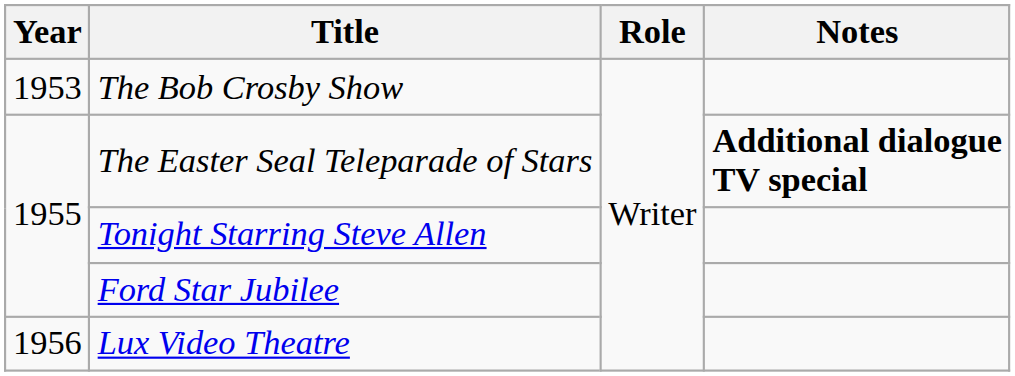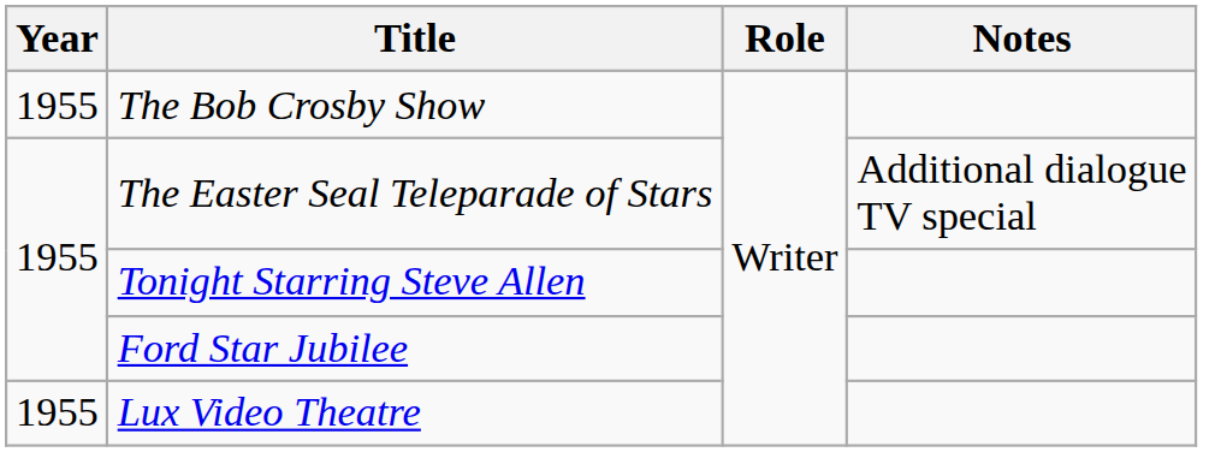The Bob Crosby Show | Year: 1953 -> 1955
The Easter Seal Teleparade of Stars | Notes: bold -> normal
Lux Video Theatre | Year: 1956 -> 1955
